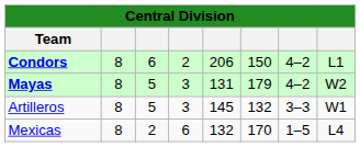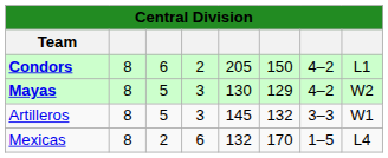Condors | column 5: 206 -> 205
Mayas | column 5: 131 -> 130
Mayas | column 6: 179 -> 129
